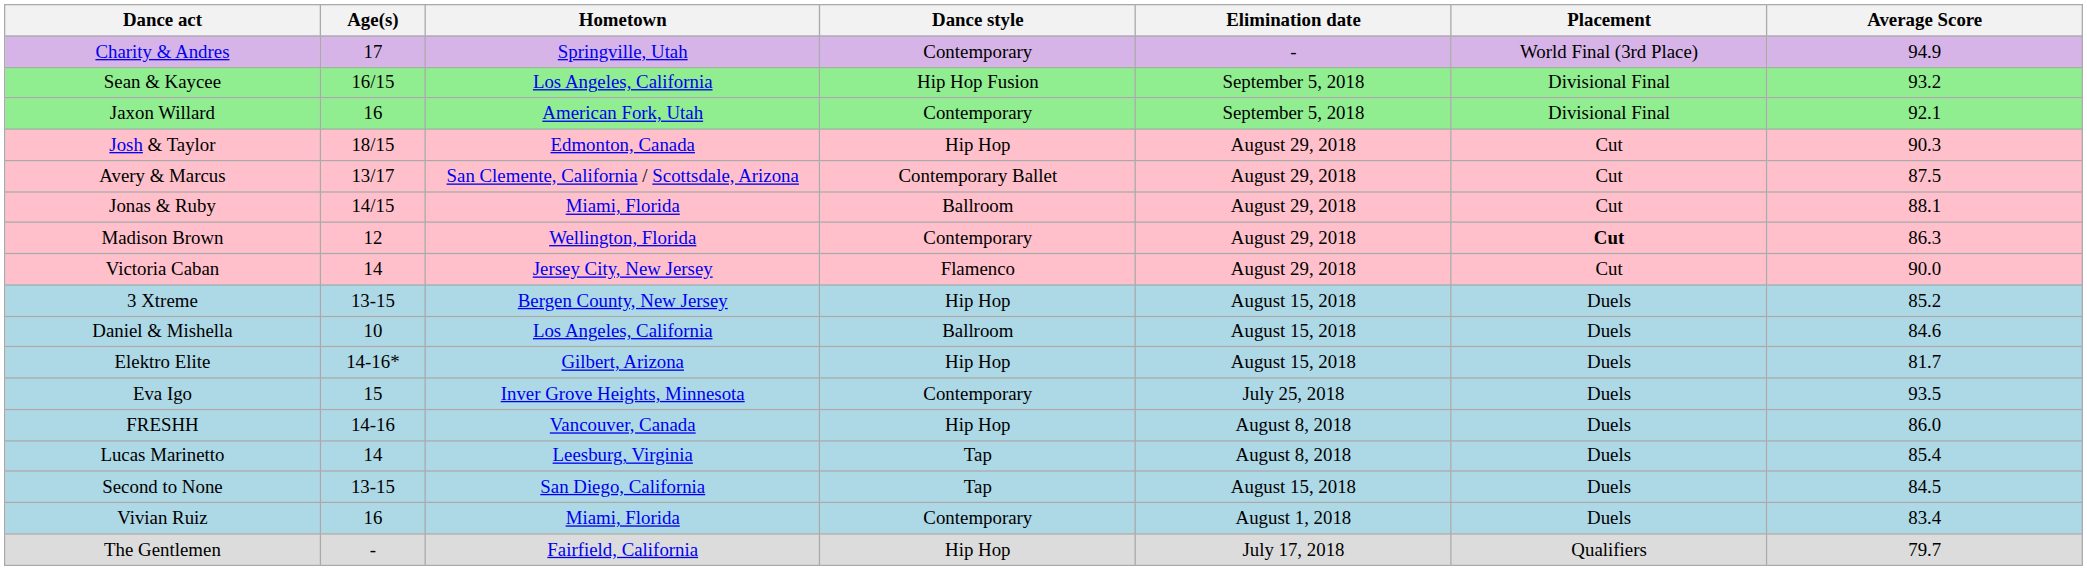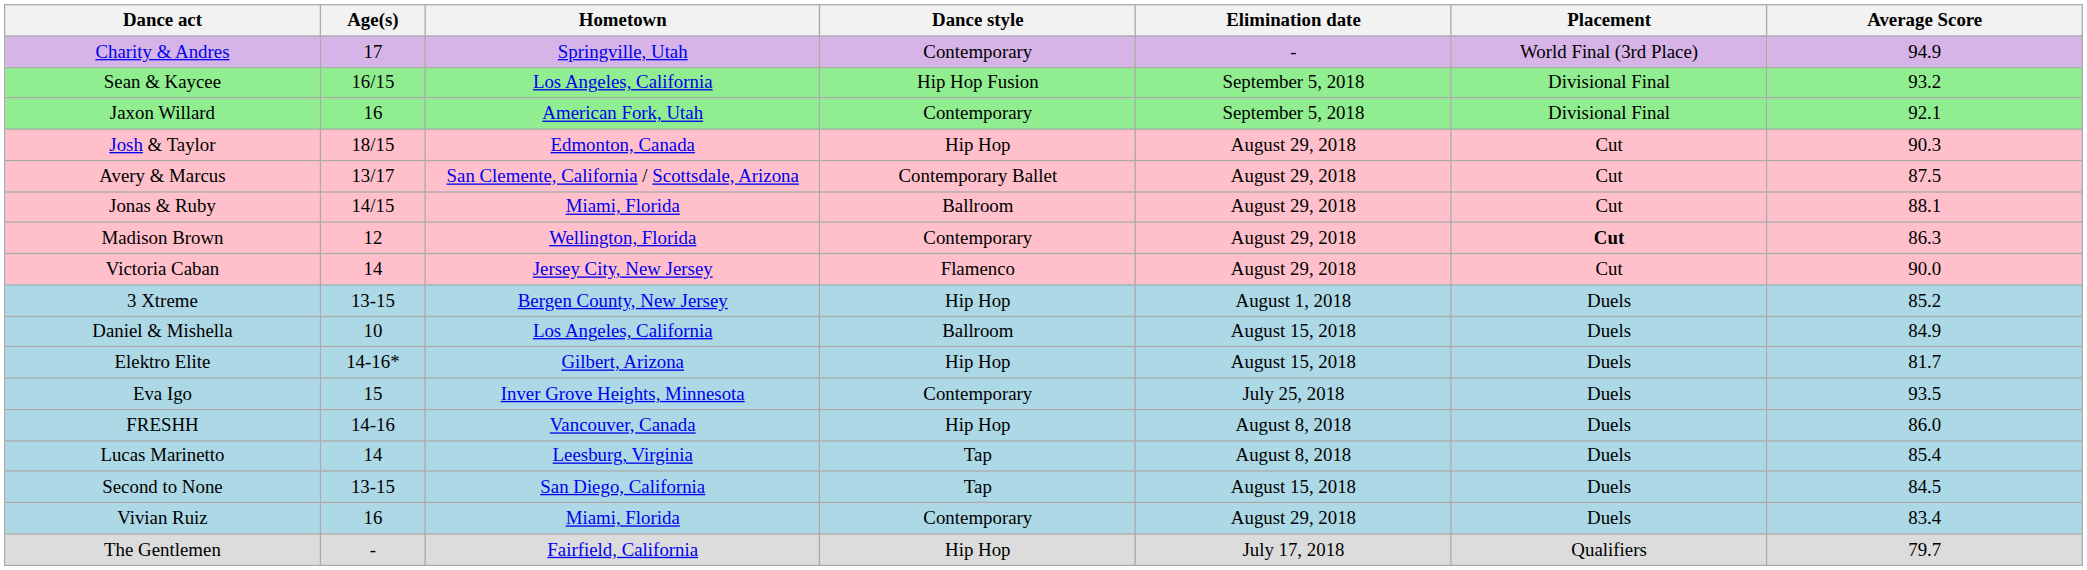3 Xtreme | Elimination date: August 15, 2018 -> August 1, 2018
Daniel & Mishella | Average Score: 84.6 -> 84.9
Vivian Ruiz | Elimination date: August 1, 2018 -> August 29, 2018
